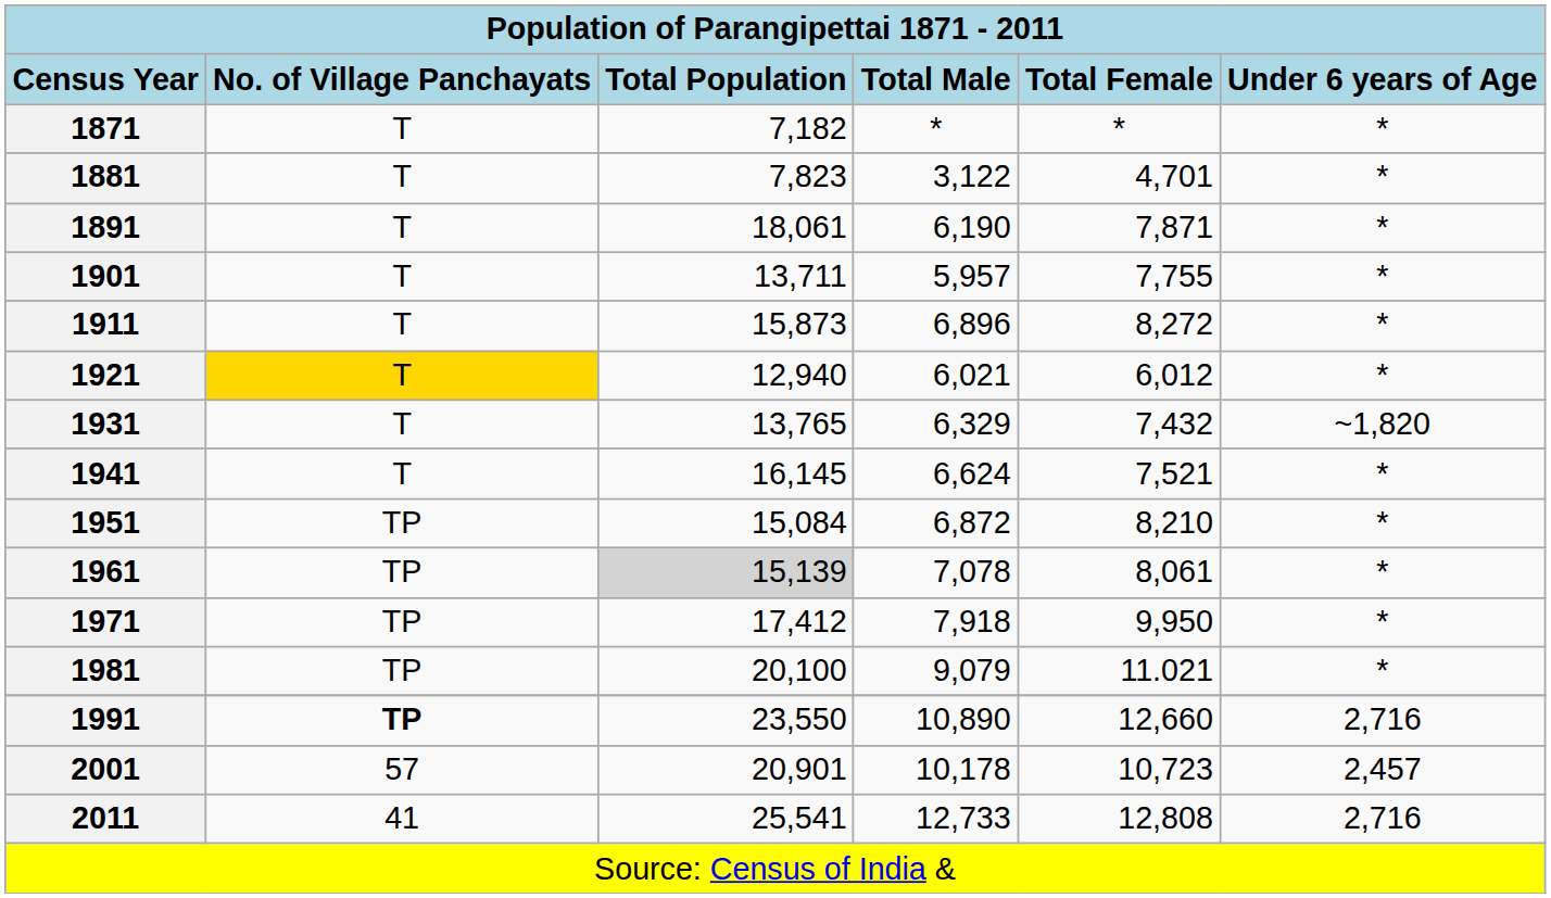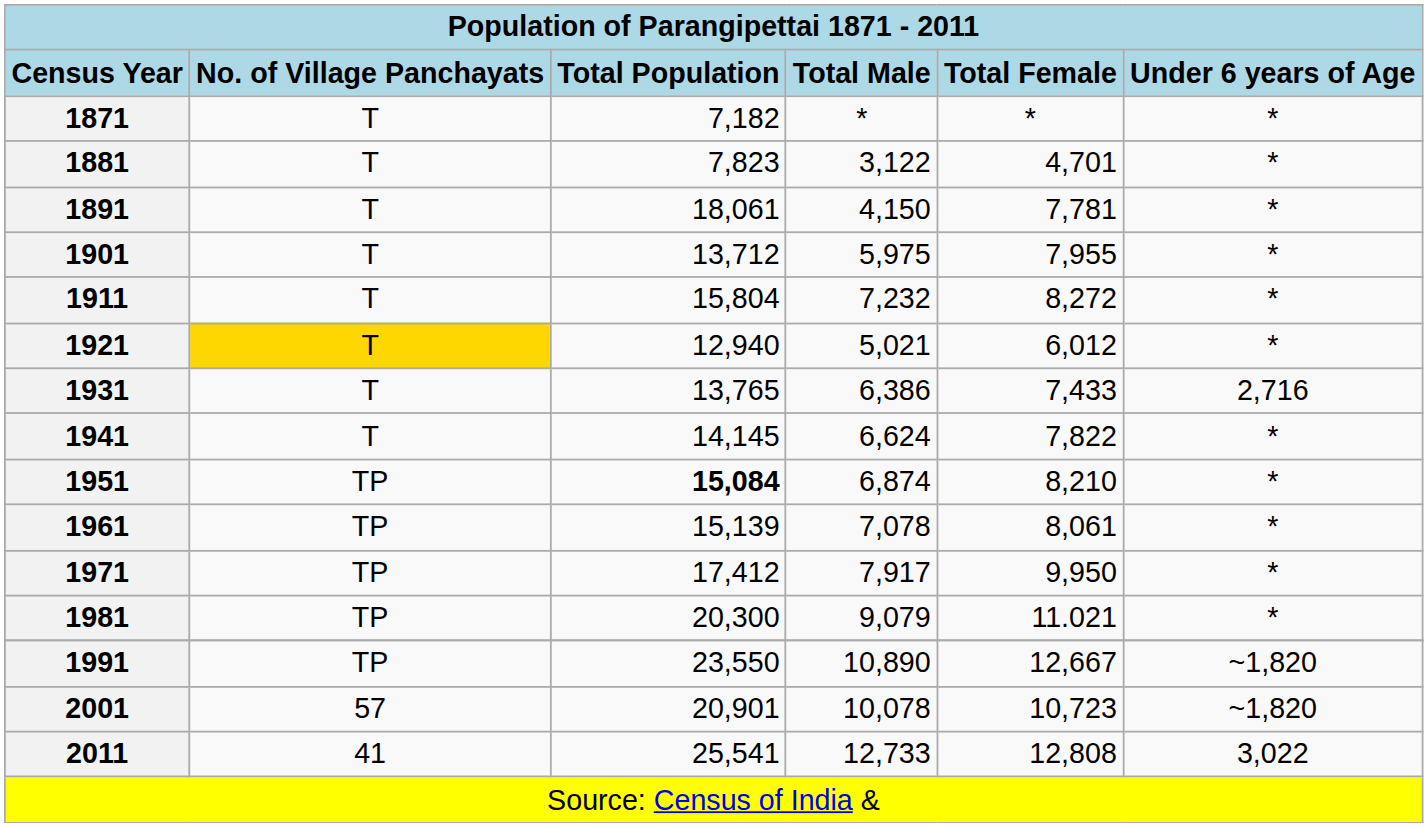1891 | Total Male: 6,190 -> 4,150
1891 | Total Female: 7,871 -> 7,781
1901 | Total Population: 13,711 -> 13,712
1901 | Total Male: 5,957 -> 5,975
1901 | Total Female: 7,755 -> 7,955
1911 | Total Population: 15,873 -> 15,804
1911 | Total Male: 6,896 -> 7,232
1921 | Total Male: 6,021 -> 5,021
1931 | Total Male: 6,329 -> 6,386
1931 | Total Female: 7,432 -> 7,433
1931 | Under 6 years of Age: ~1,820 -> 2,716
1941 | Total Population: 16,145 -> 14,145
1941 | Total Female: 7,521 -> 7,822
1951 | Total Population: normal -> bold
1951 | Total Male: 6,872 -> 6,874
1961 | Total Population: lightgrey background -> no background
1971 | Total Male: 7,918 -> 7,917
1981 | Total Population: 20,100 -> 20,300
1991 | No. of Village Panchayats: bold -> normal
1991 | Total Female: 12,660 -> 12,667
1991 | Under 6 years of Age: 2,716 -> ~1,820
2001 | Total Male: 10,178 -> 10,078
2001 | Under 6 years of Age: 2,457 -> ~1,820
2011 | Under 6 years of Age: 2,716 -> 3,022
